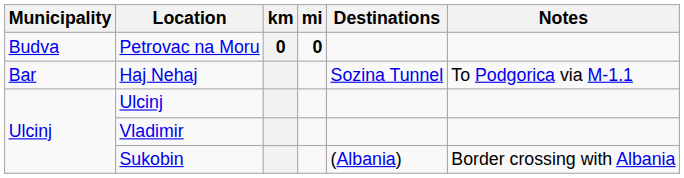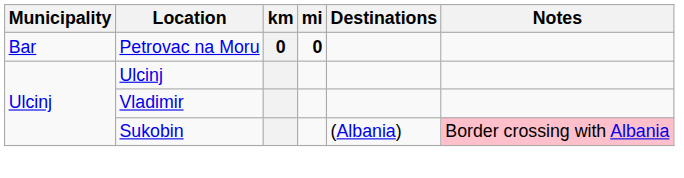Petrovac na Moru | Municipality: Budva -> Bar
- row: Bar | Haj Nehaj | Sozina Tunnel | To Podgorica via M-1.1
Sukobin | Notes: no background -> pink background
